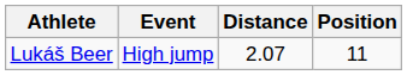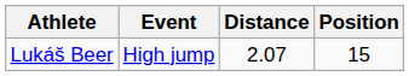Lukáš Beer | Position: 11 -> 15
